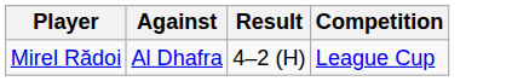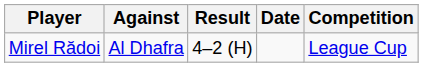+ column: Date
